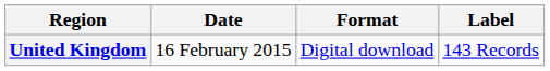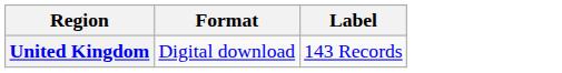- column: Date | 16 February 2015
